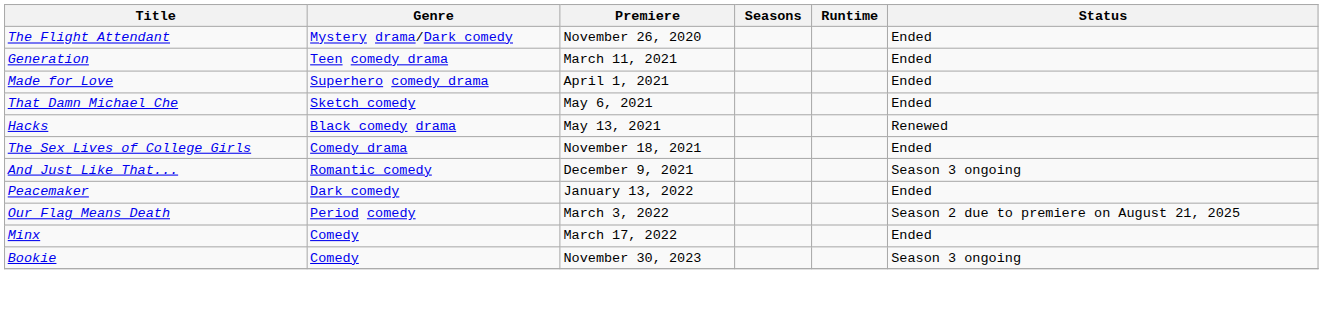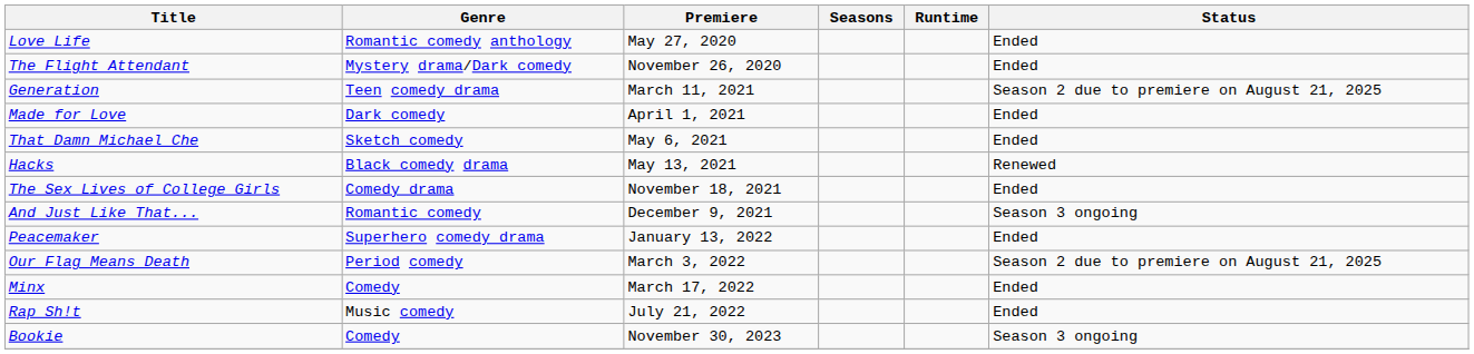+ row: Love Life | Romantic comedy anthology | May 27, 2020 | Ended
Generation | Status: Ended -> Season 2 due to premiere on August 21, 2025
Made for Love | Genre: Superhero comedy drama -> Dark comedy
Peacemaker | Genre: Dark comedy -> Superhero comedy drama
+ row: Rap Sh!t | Music comedy | July 21, 2022 | Ended
